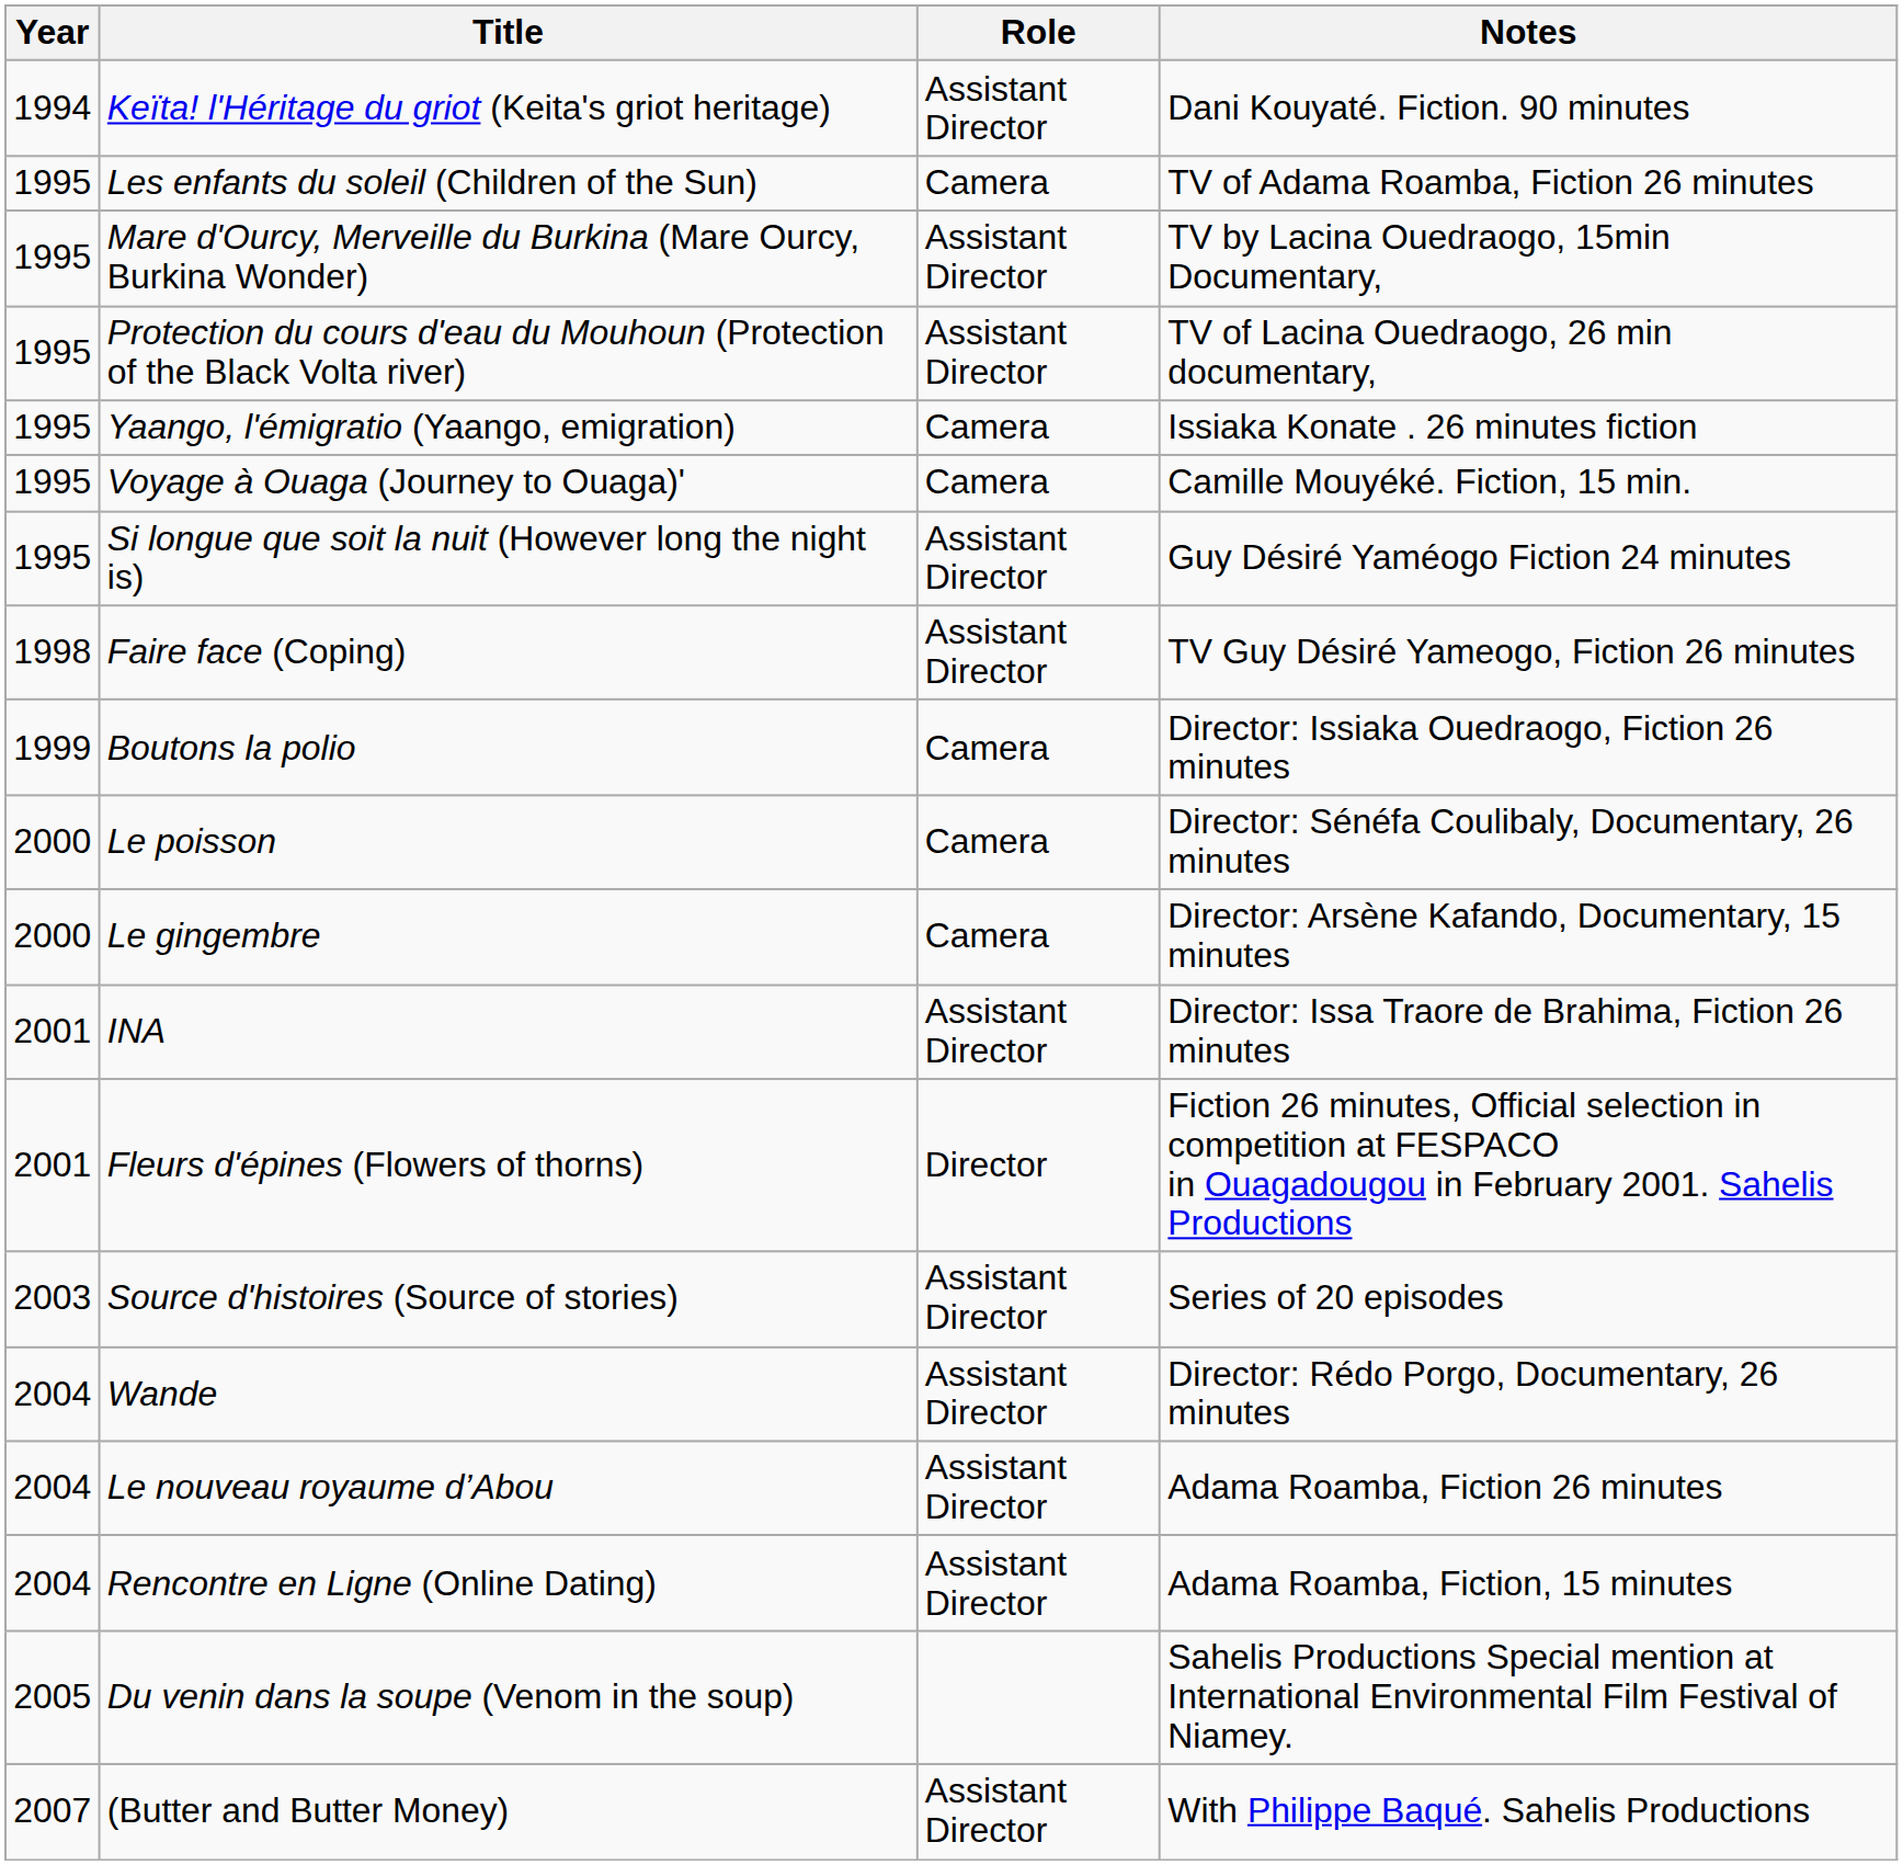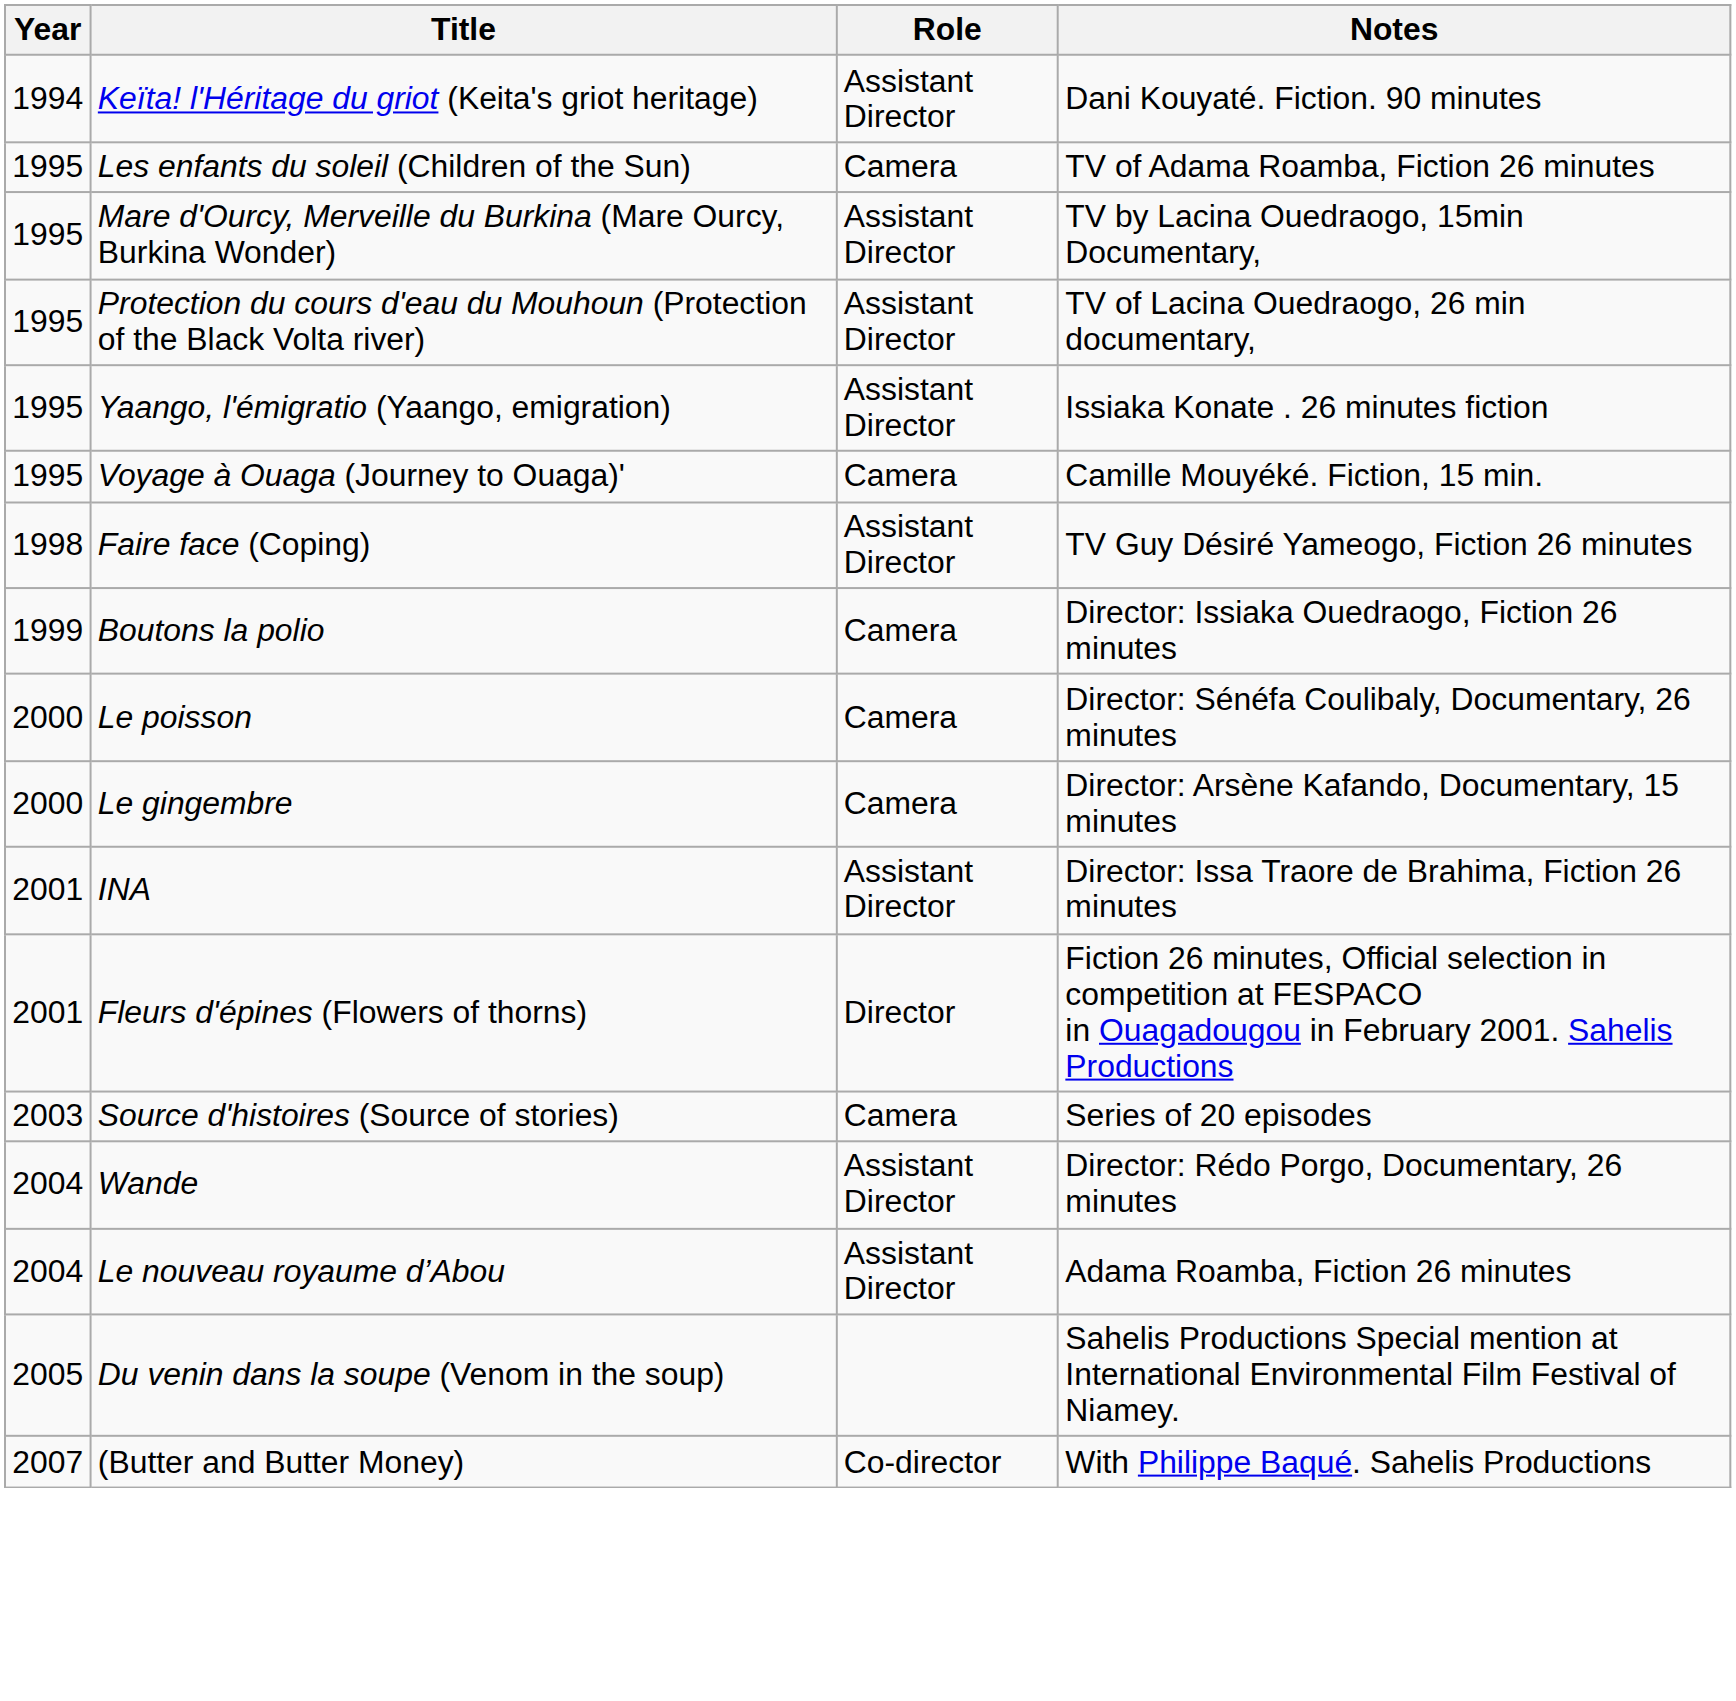Yaango, l'émigratio (Yaango, emigration) | Role: Camera -> Assistant Director
- row: 1995 | Si longue que soit la nuit (However long the night is) | Assistant Director | Guy Désiré Yaméogo Fiction 24 minutes
Source d'histoires (Source of stories) | Role: Assistant Director -> Camera
- row: 2004 | Rencontre en Ligne (Online Dating) | Assistant Director | Adama Roamba, Fiction, 15 minutes
(Butter and Butter Money) | Role: Assistant Director -> Co-director
